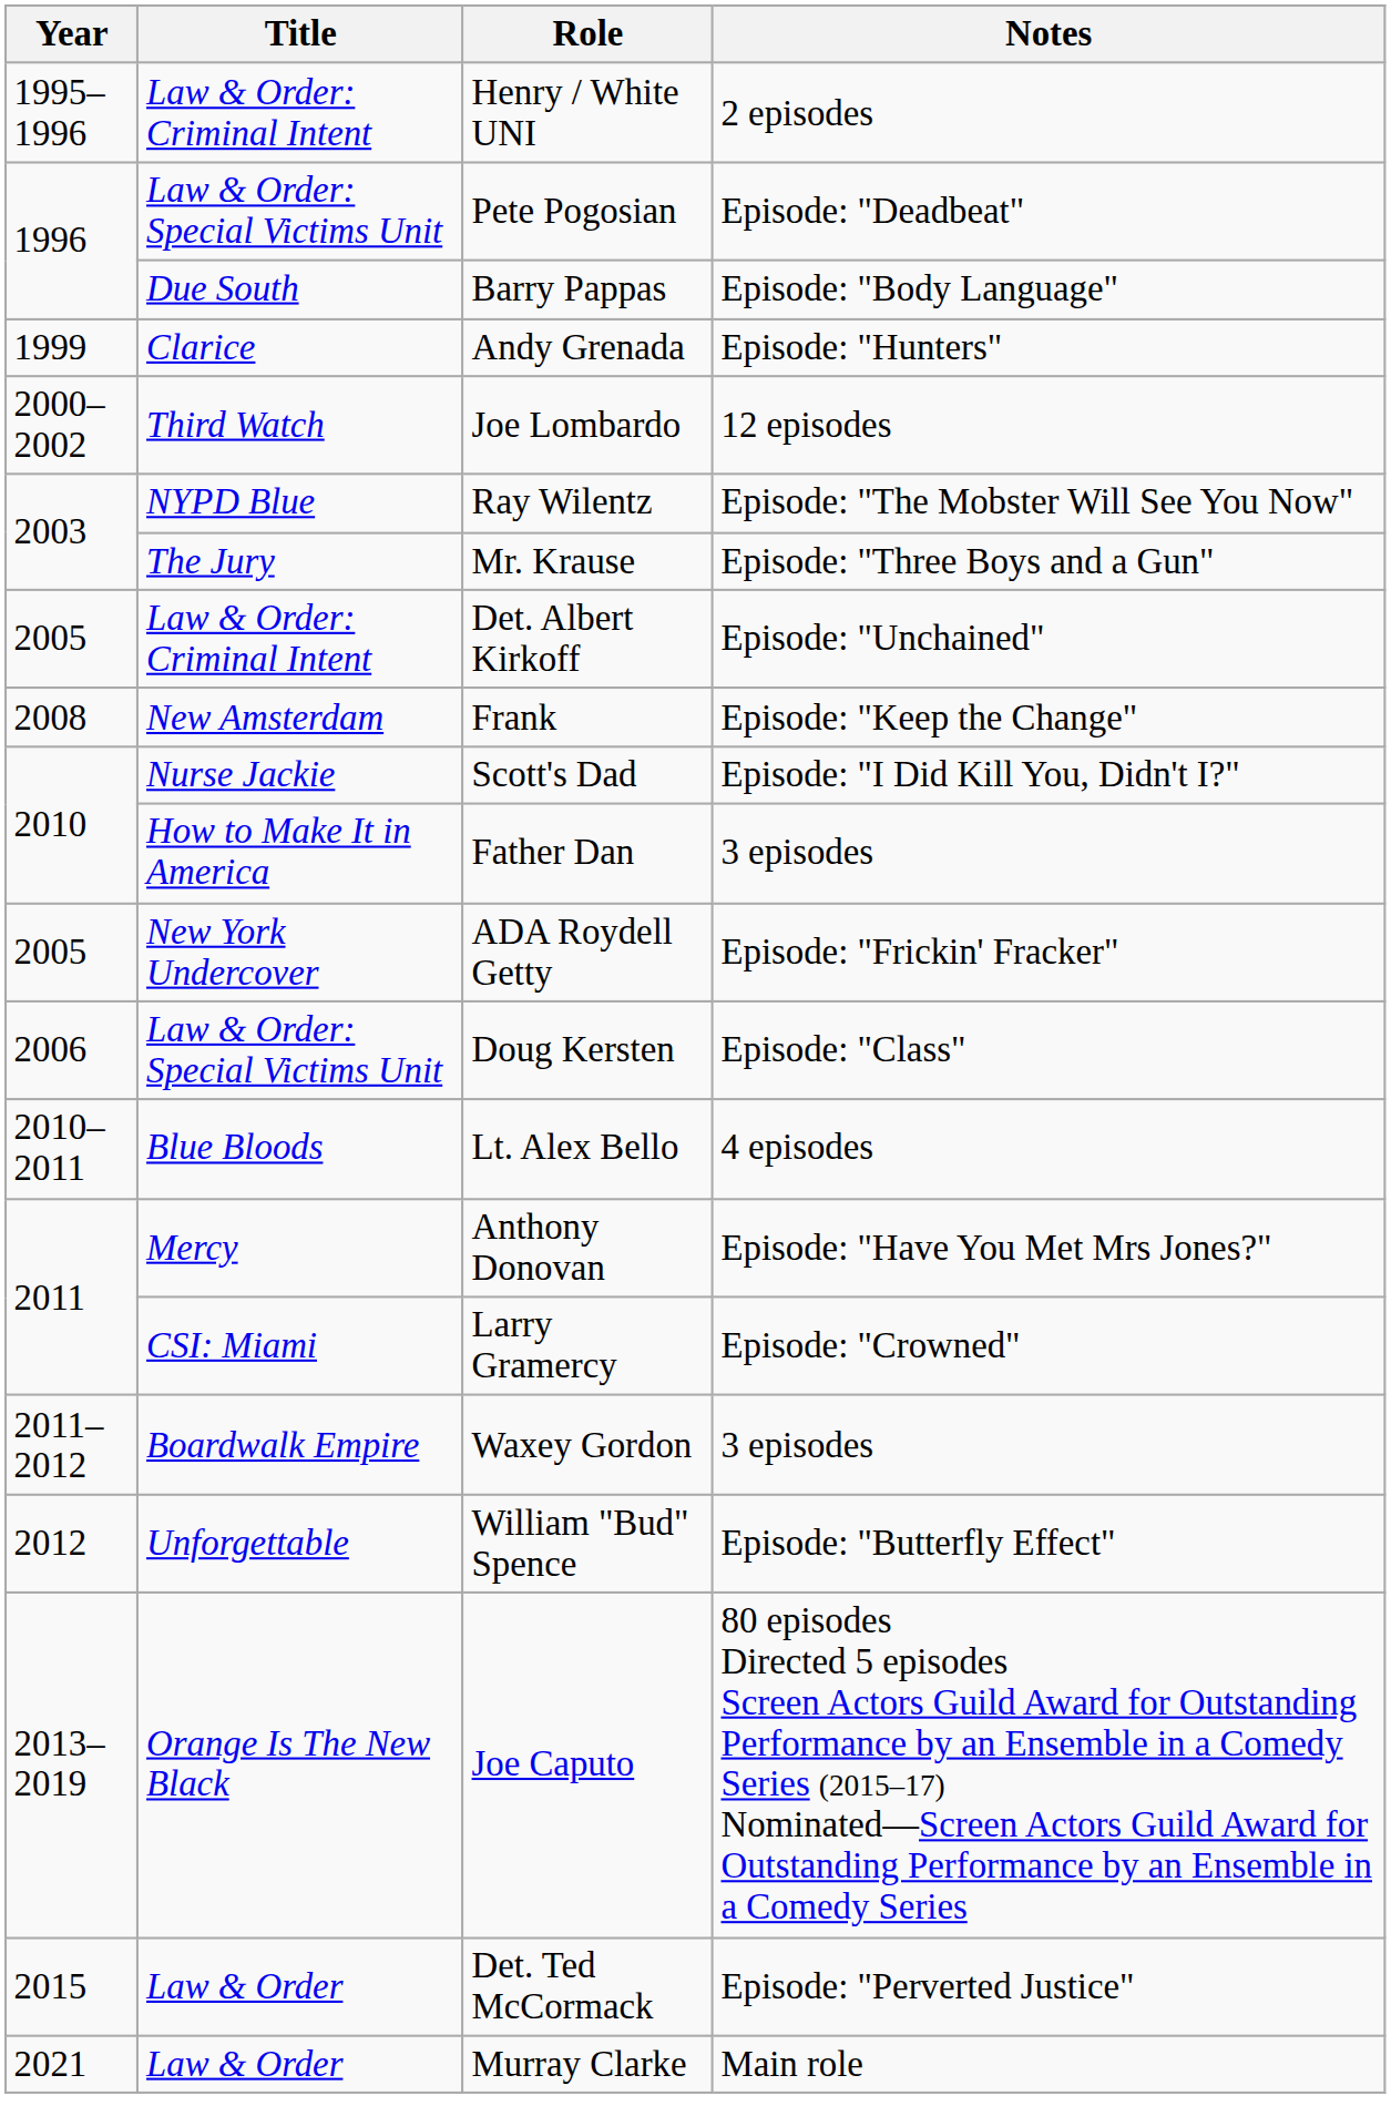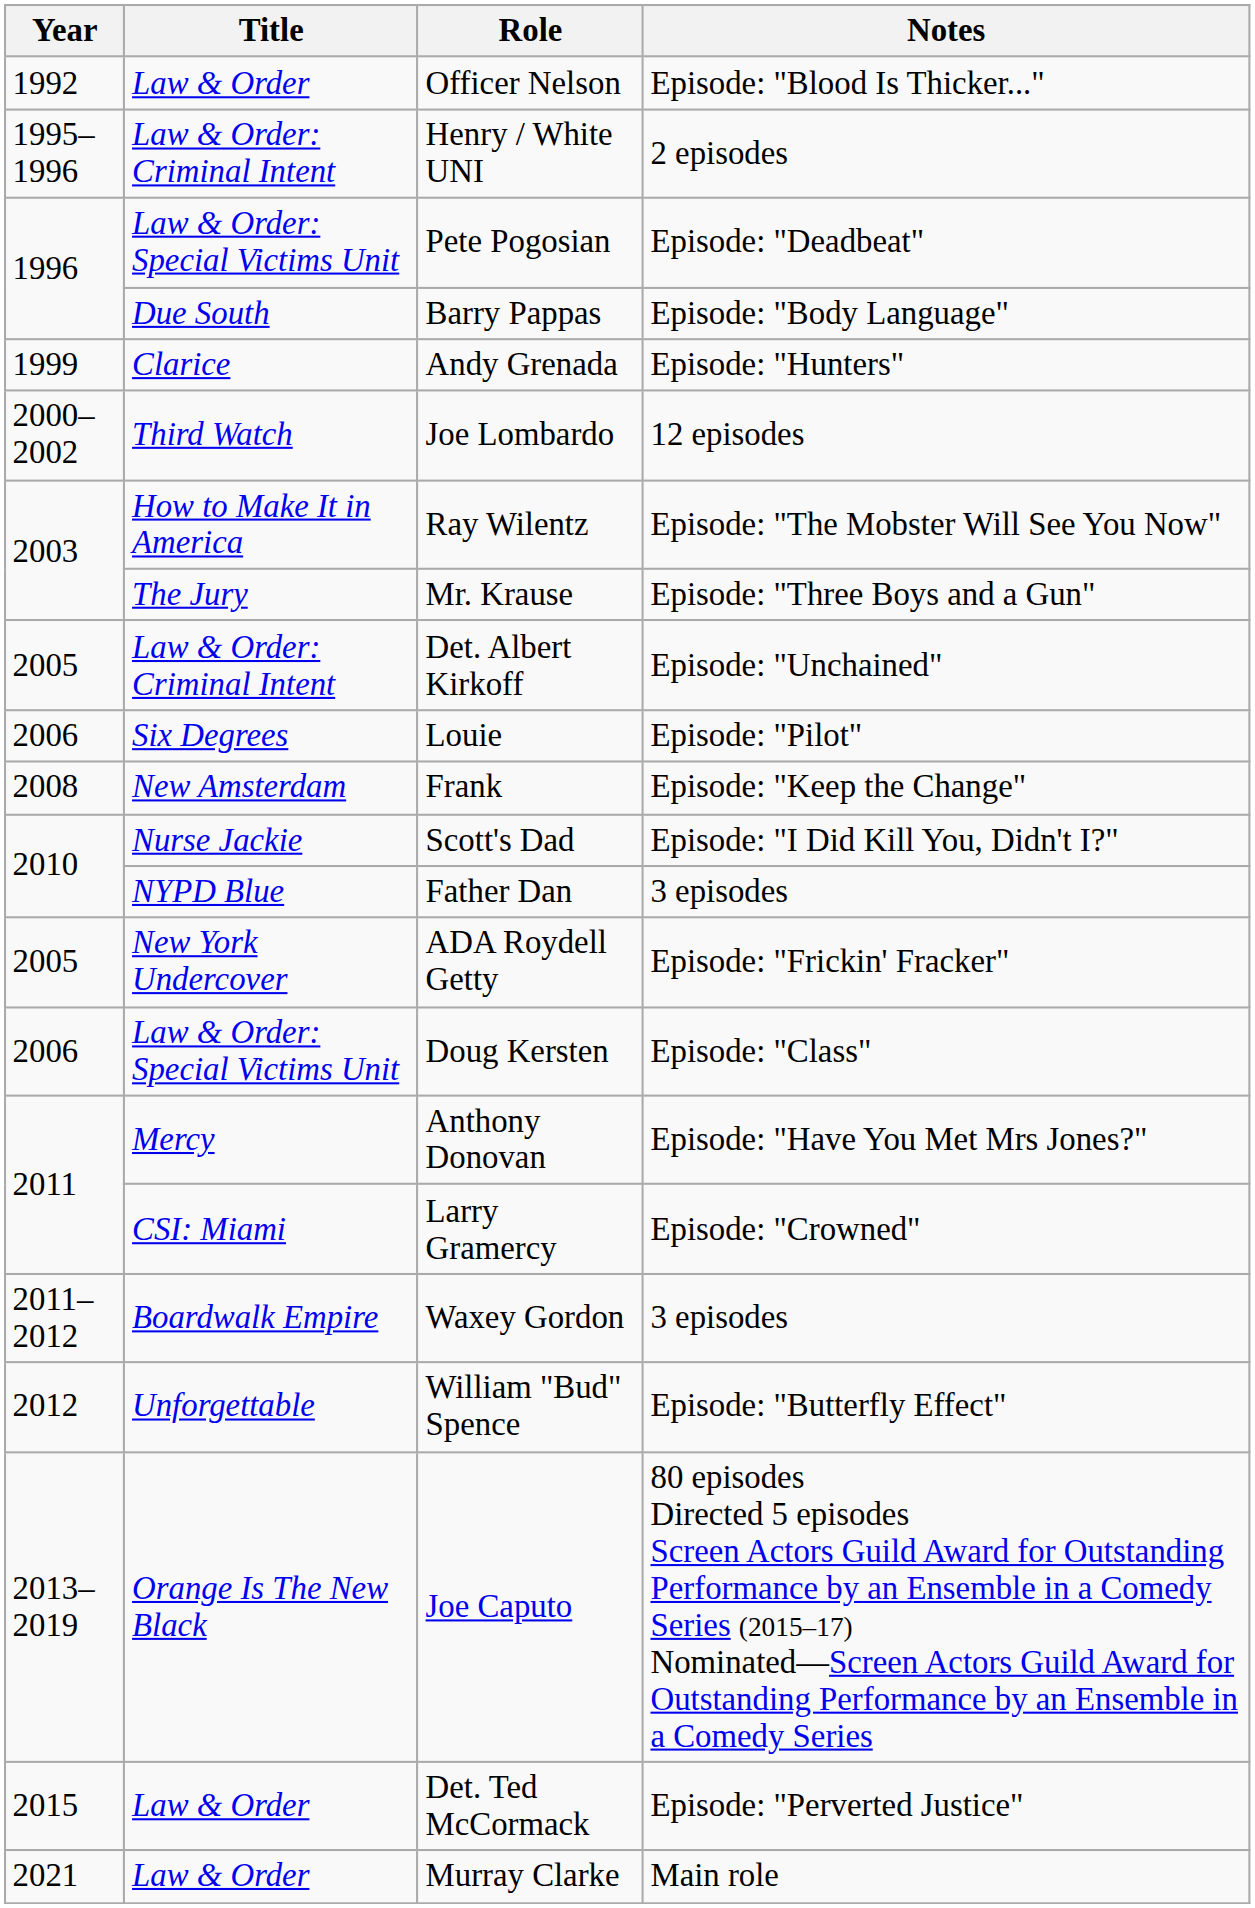+ row: 1992 | Law & Order | Officer Nelson | Episode: "Blood Is Thicker..."
Ray Wilentz | Title: NYPD Blue -> How to Make It in America
+ row: 2006 | Six Degrees | Louie | Episode: "Pilot"
Father Dan | Title: How to Make It in America -> NYPD Blue
- row: 2010–2011 | Blue Bloods | Lt. Alex Bello | 4 episodes
